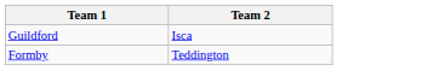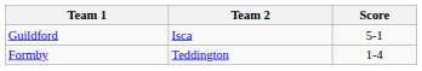+ column: Score | 5-1 | 1-4
